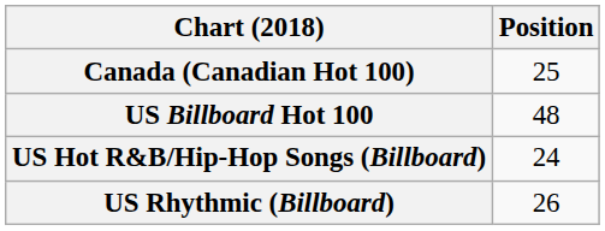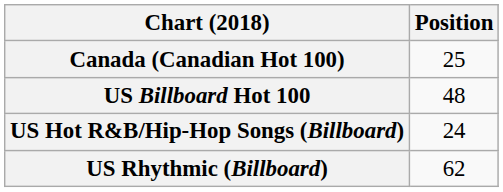US Rhythmic (Billboard) | Position: 26 -> 62
